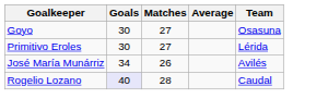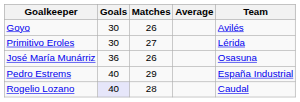Goyo | Matches: 27 -> 26
Goyo | Team: Osasuna -> Avilés
José María Munárriz | Goals: 34 -> 36
José María Munárriz | Team: Avilés -> Osasuna
+ row: Pedro Estrems | 40 | 29 | España Industrial
